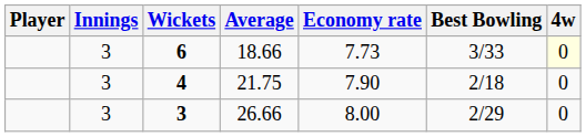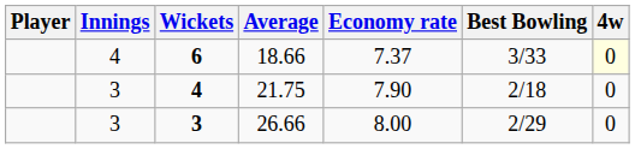6 | Innings: 3 -> 4
6 | Economy rate: 7.73 -> 7.37
